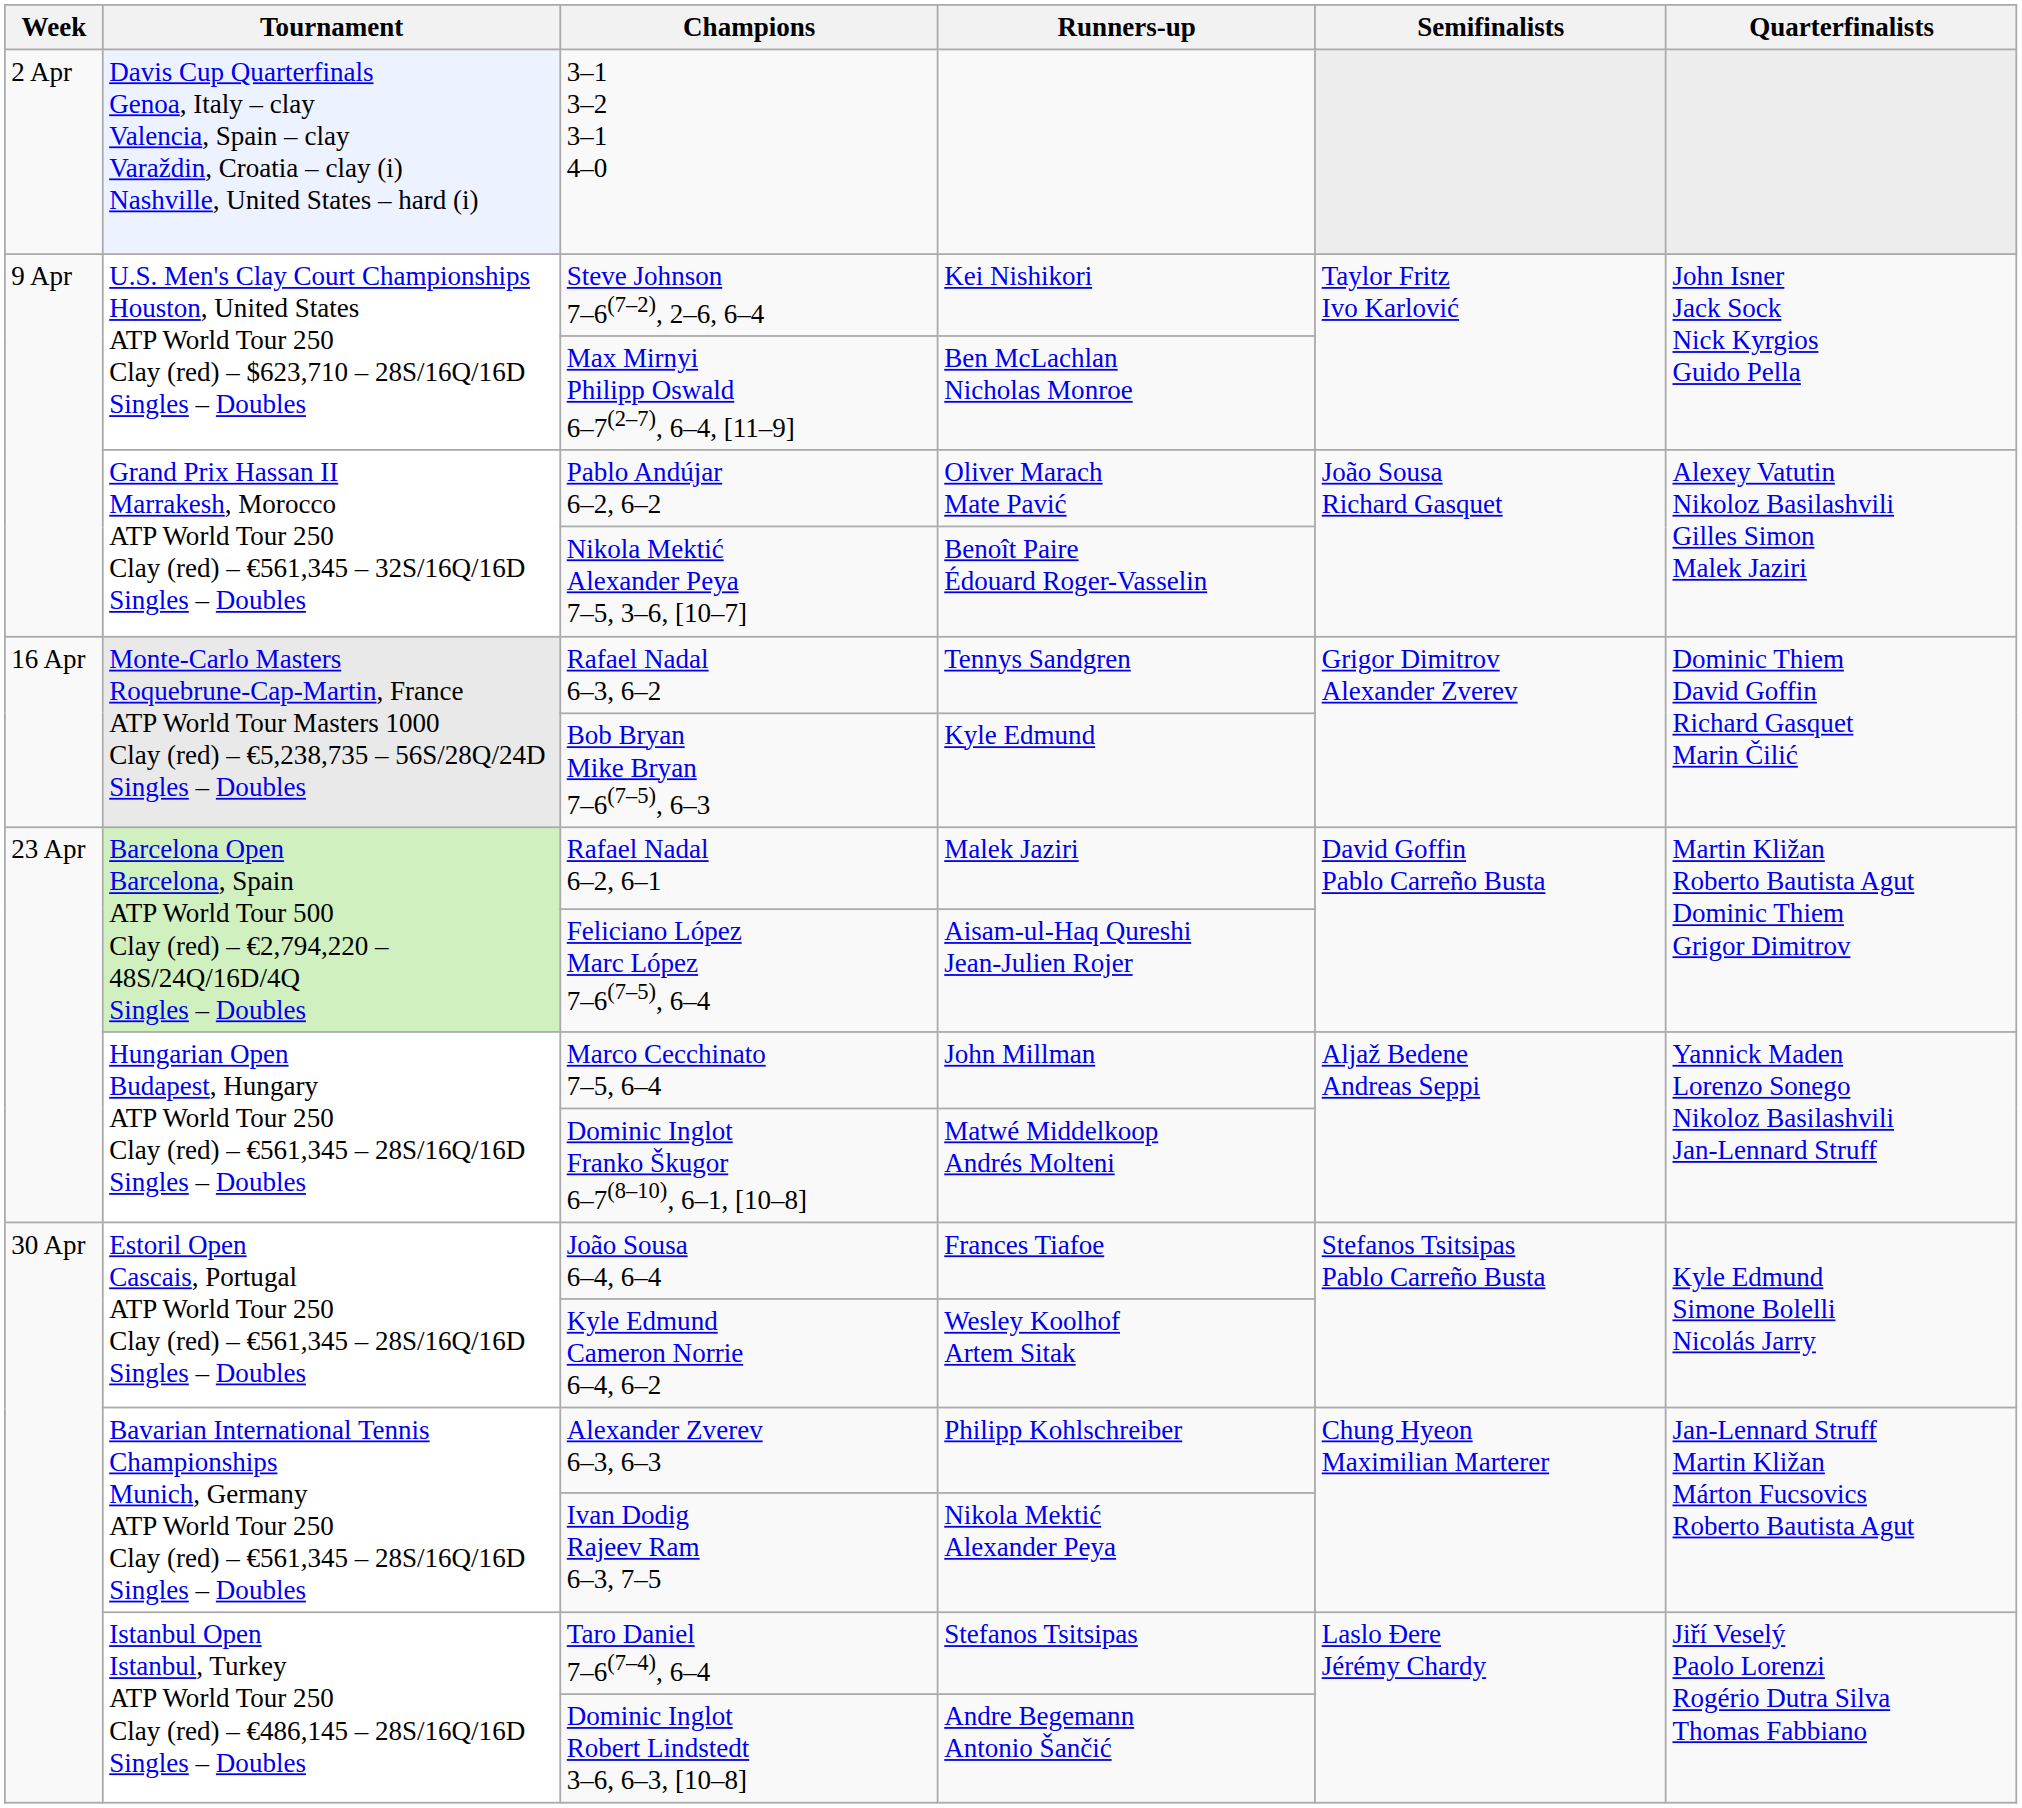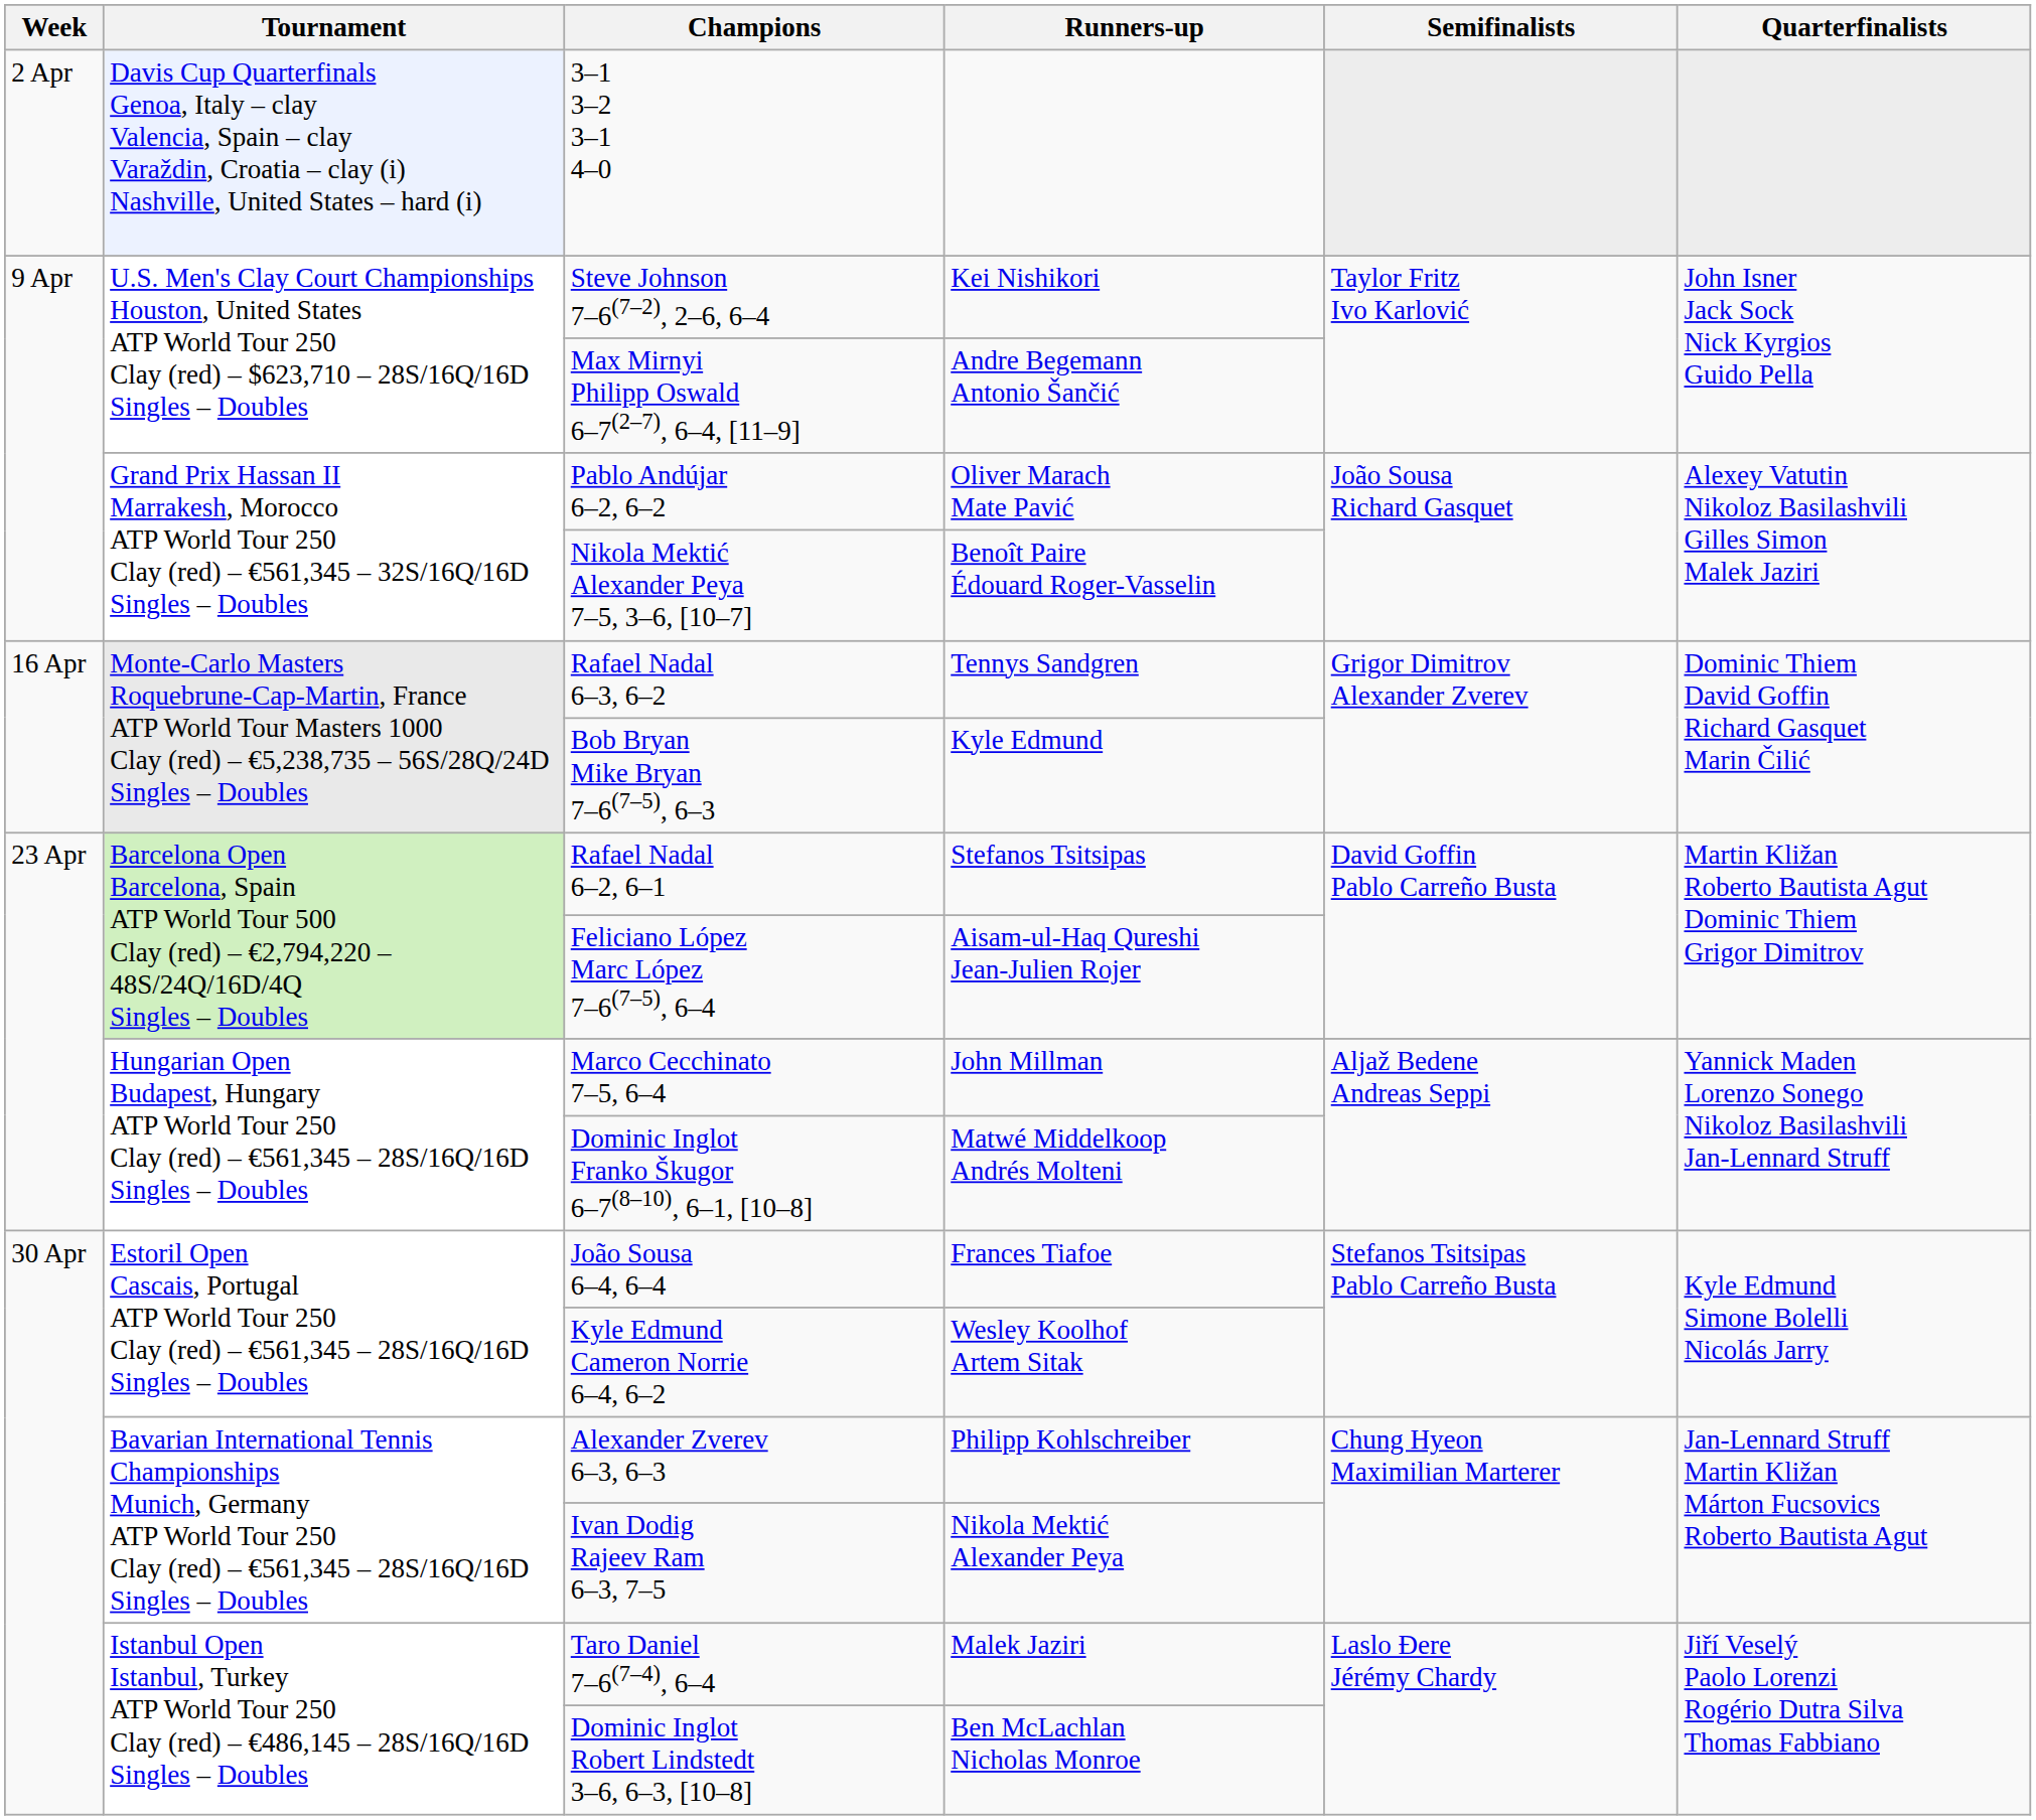Max Mirnyi Philipp Oswald 6–7(2–7), 6–4, [11–9] | Runners-up: Ben McLachlan Nicholas Monroe -> Andre Begemann Antonio Šančić
Rafael Nadal 6–2, 6–1 | Runners-up: Malek Jaziri -> Stefanos Tsitsipas
Taro Daniel 7–6(7–4), 6–4 | Runners-up: Stefanos Tsitsipas -> Malek Jaziri
Dominic Inglot Robert Lindstedt 3–6, 6–3, [10–8] | Runners-up: Andre Begemann Antonio Šančić -> Ben McLachlan Nicholas Monroe
